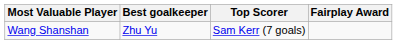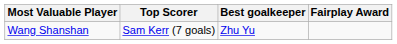columns swapped: Top Scorer <-> Best goalkeeper
